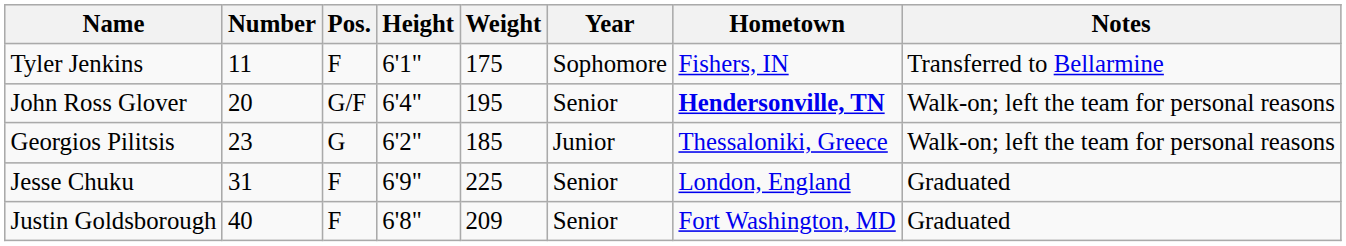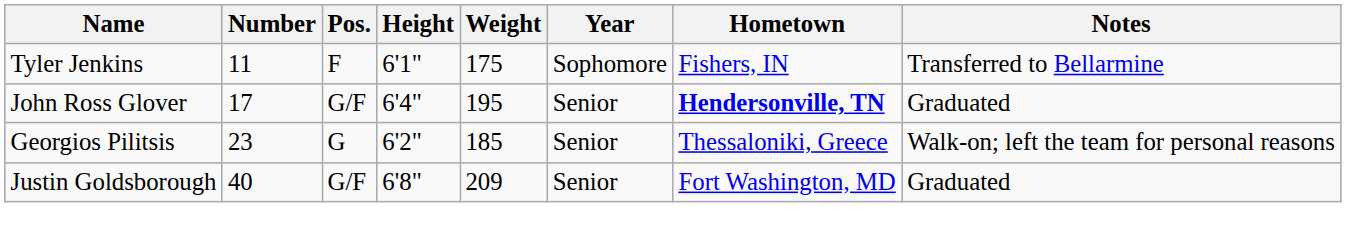John Ross Glover | Number: 20 -> 17
John Ross Glover | Notes: Walk-on; left the team for personal reasons -> Graduated
Georgios Pilitsis | Year: Junior -> Senior
- row: Jesse Chuku | 31 | F | 6'9" | 225 | Senior | London, England | Graduated
Justin Goldsborough | Pos.: F -> G/F
